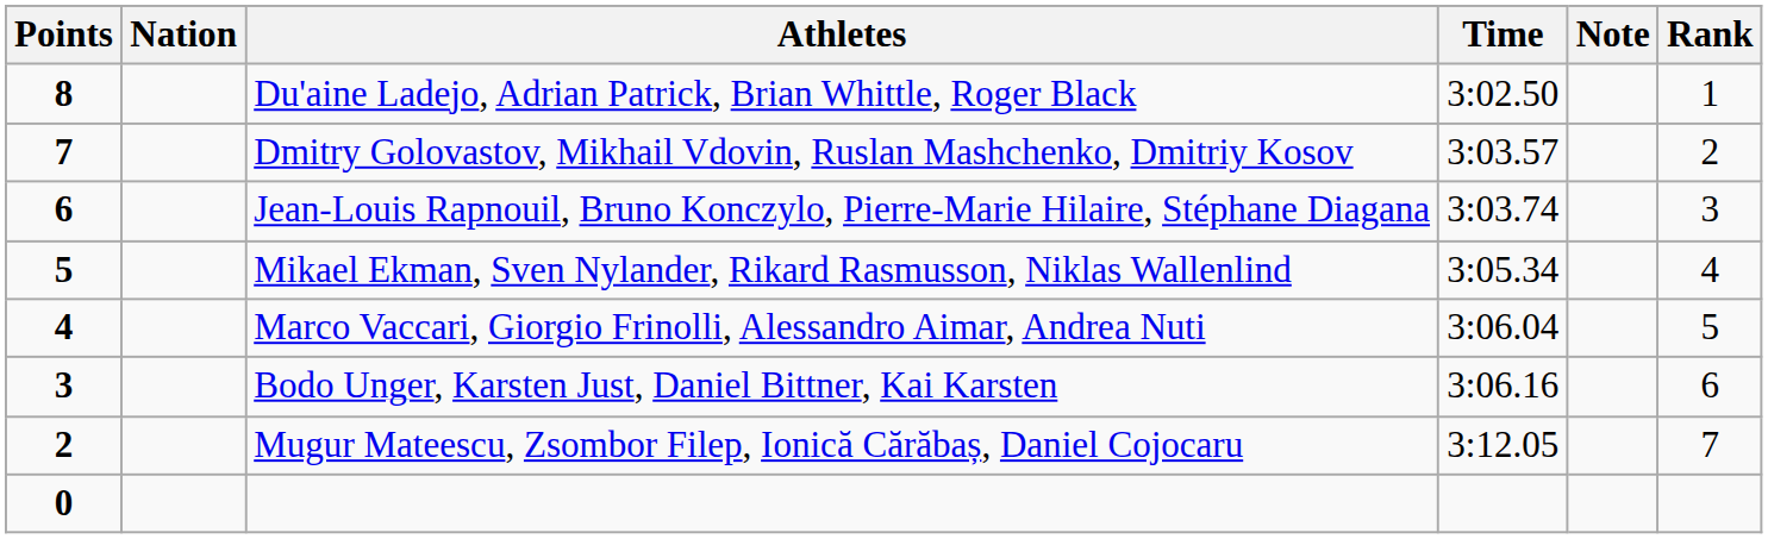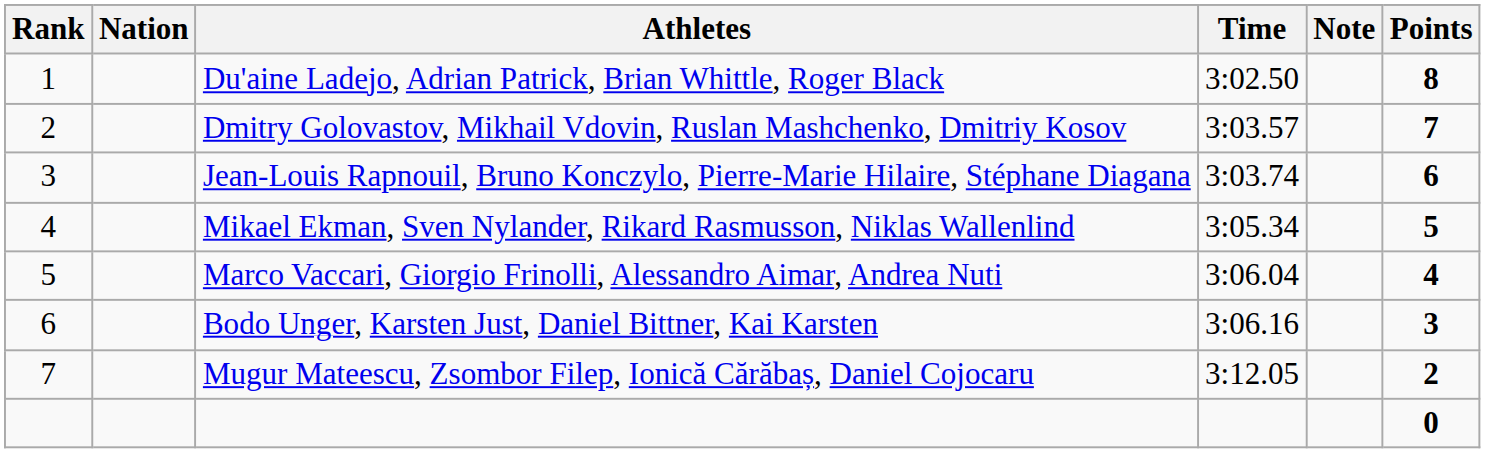columns swapped: Rank <-> Points
